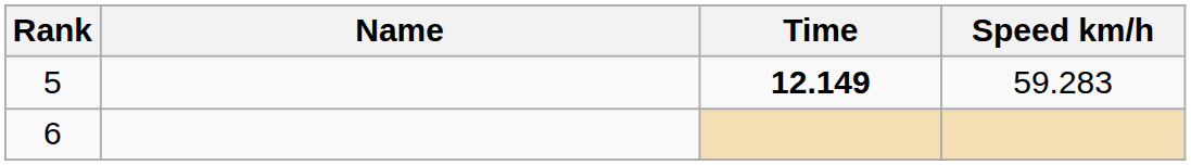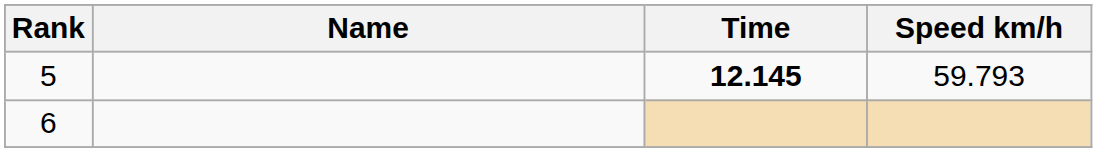5 | Time: 12.149 -> 12.145
5 | Speed km/h: 59.283 -> 59.793
